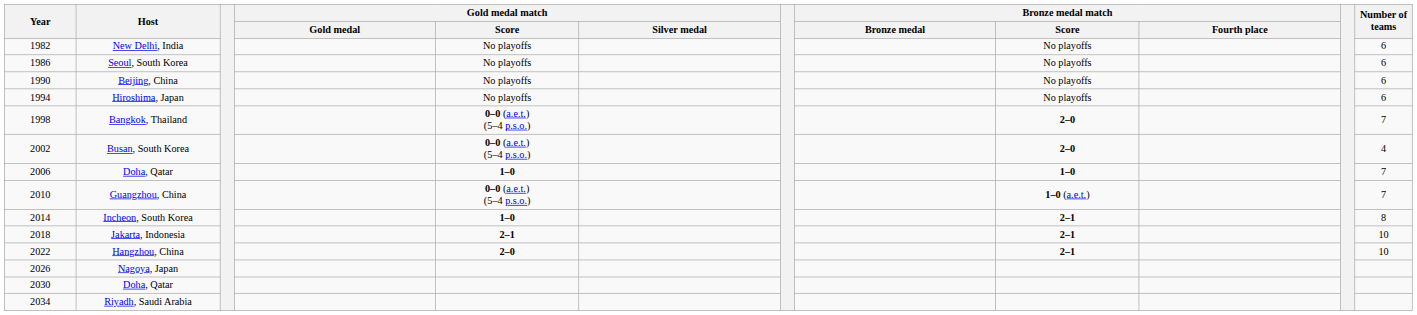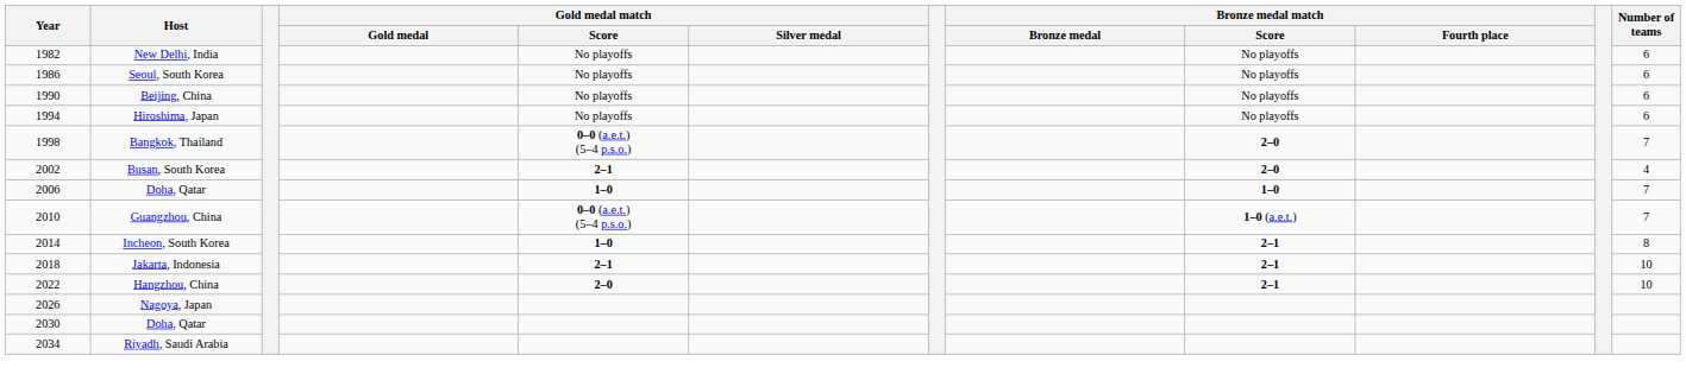Busan, South Korea | Gold medal match / Score: 0–0 (a.e.t.) (5–4 p.s.o.) -> 2–1
